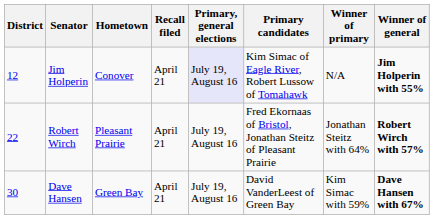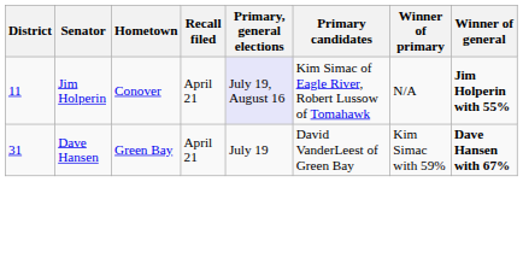Jim Holperin | District: 12 -> 11
- row: 22 | Robert Wirch | Pleasant Prairie | April 21 | July 19, August 16 | Fred Ekornaas of Bristol, Jonathan Steitz of Pleasant Prairie | Jonathan Steitz with 64% | Robert Wirch with 57%
Dave Hansen | District: 30 -> 31
Dave Hansen | Primary, general elections: July 19, August 16 -> July 19
